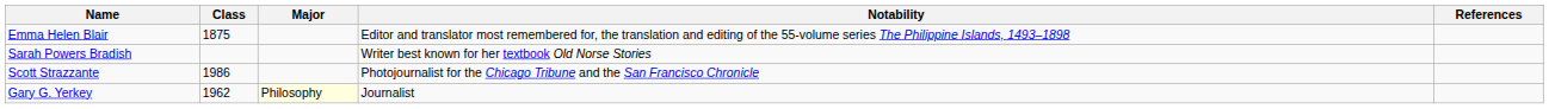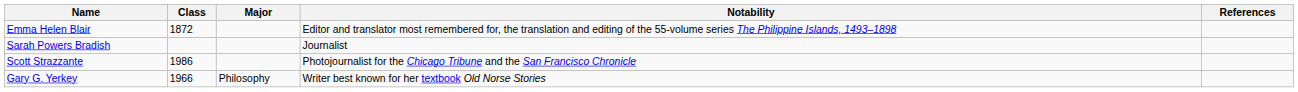Emma Helen Blair | Class: 1875 -> 1872
Sarah Powers Bradish | Notability: Writer best known for her textbook Old Norse Stories -> Journalist
Gary G. Yerkey | Class: 1962 -> 1966
Gary G. Yerkey | Major: lightyellow background -> no background
Gary G. Yerkey | Notability: Journalist -> Writer best known for her textbook Old Norse Stories
